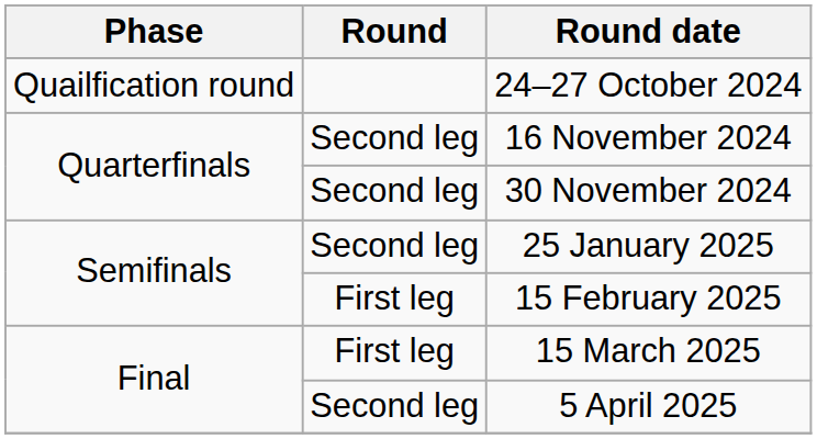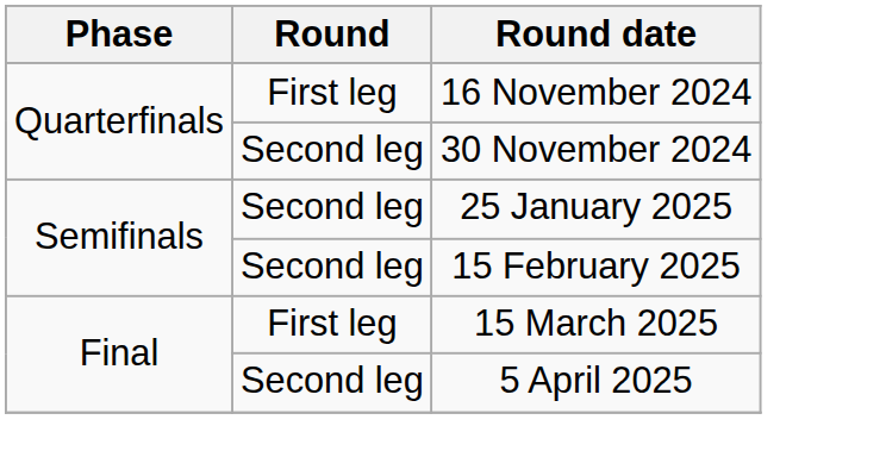- row: Quailfication round | 24–27 October 2024
16 November 2024 | Round: Second leg -> First leg
15 February 2025 | Round: First leg -> Second leg
